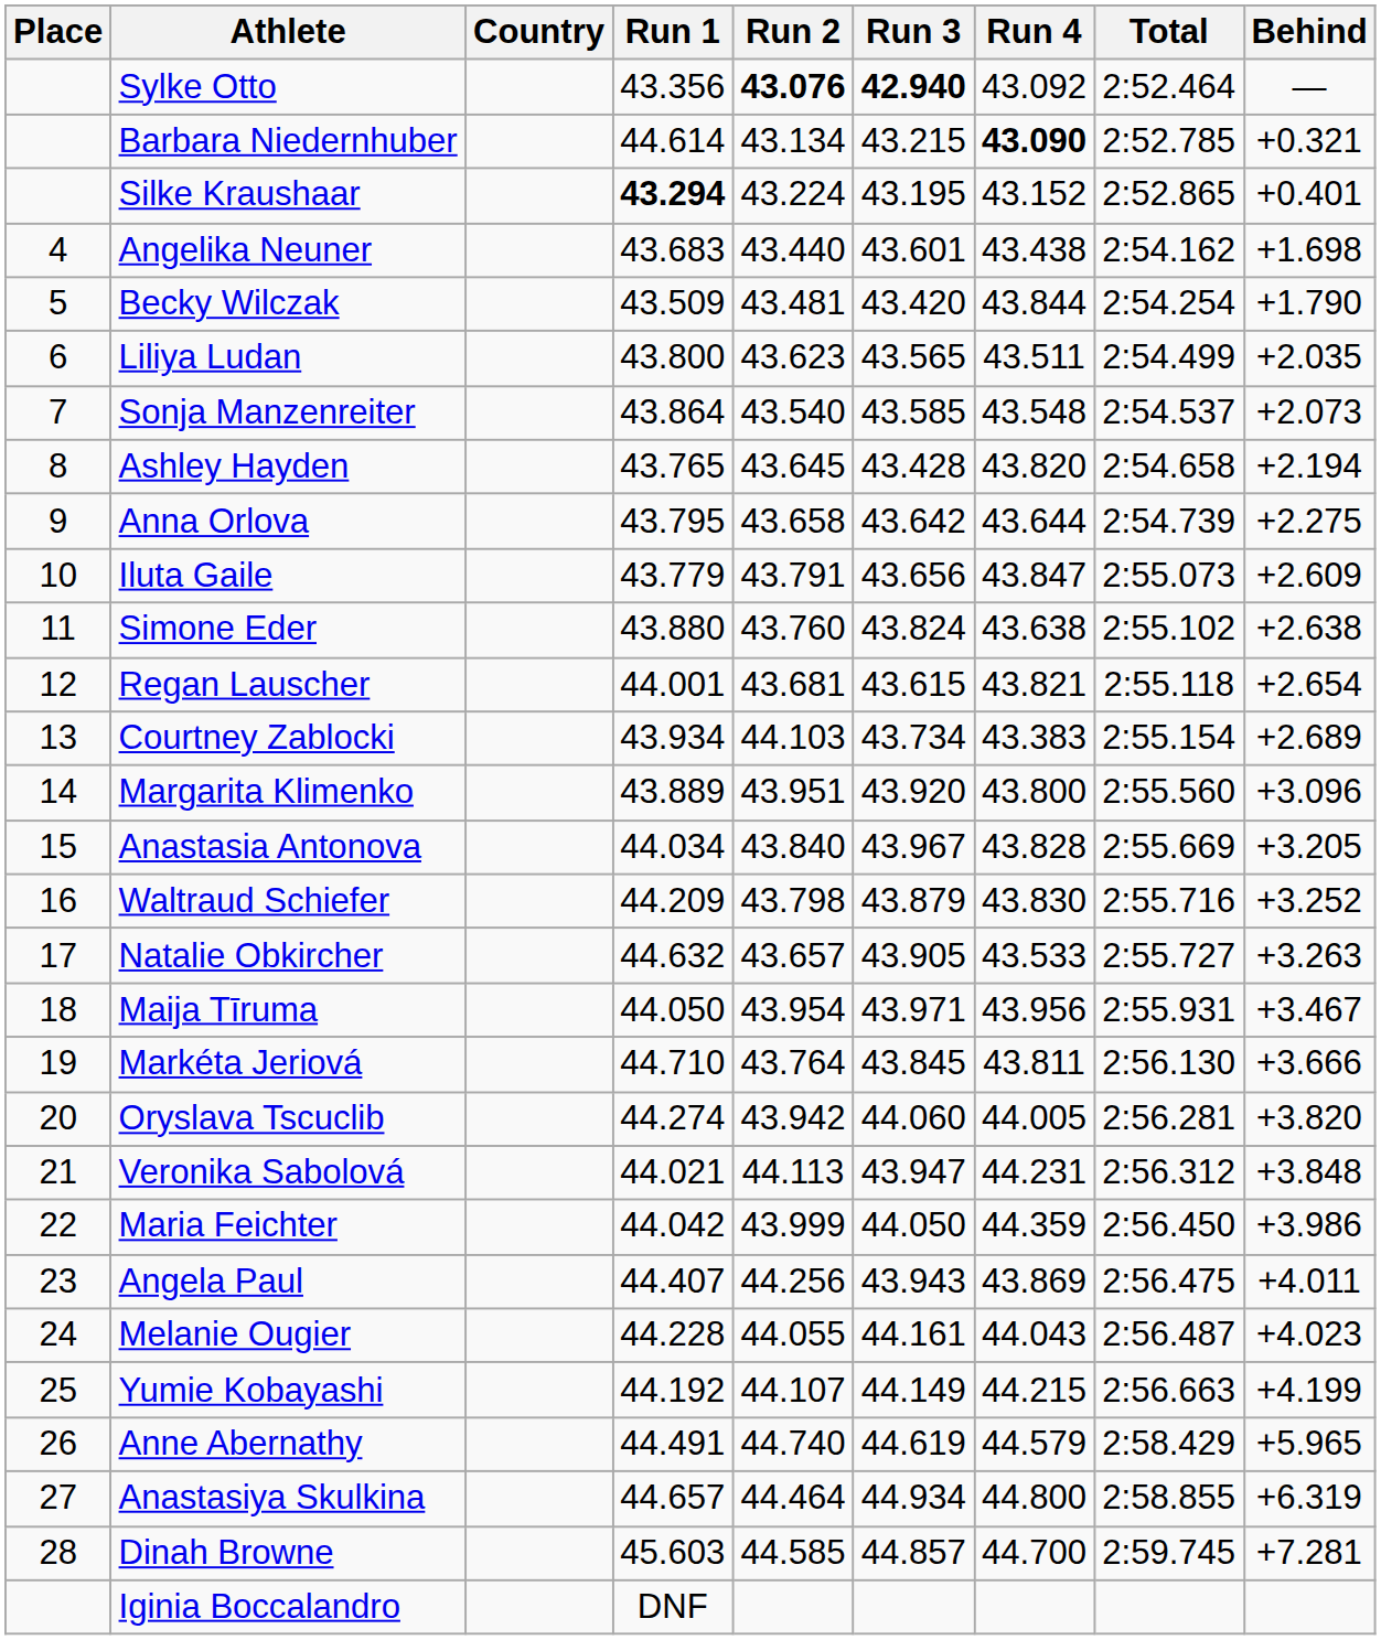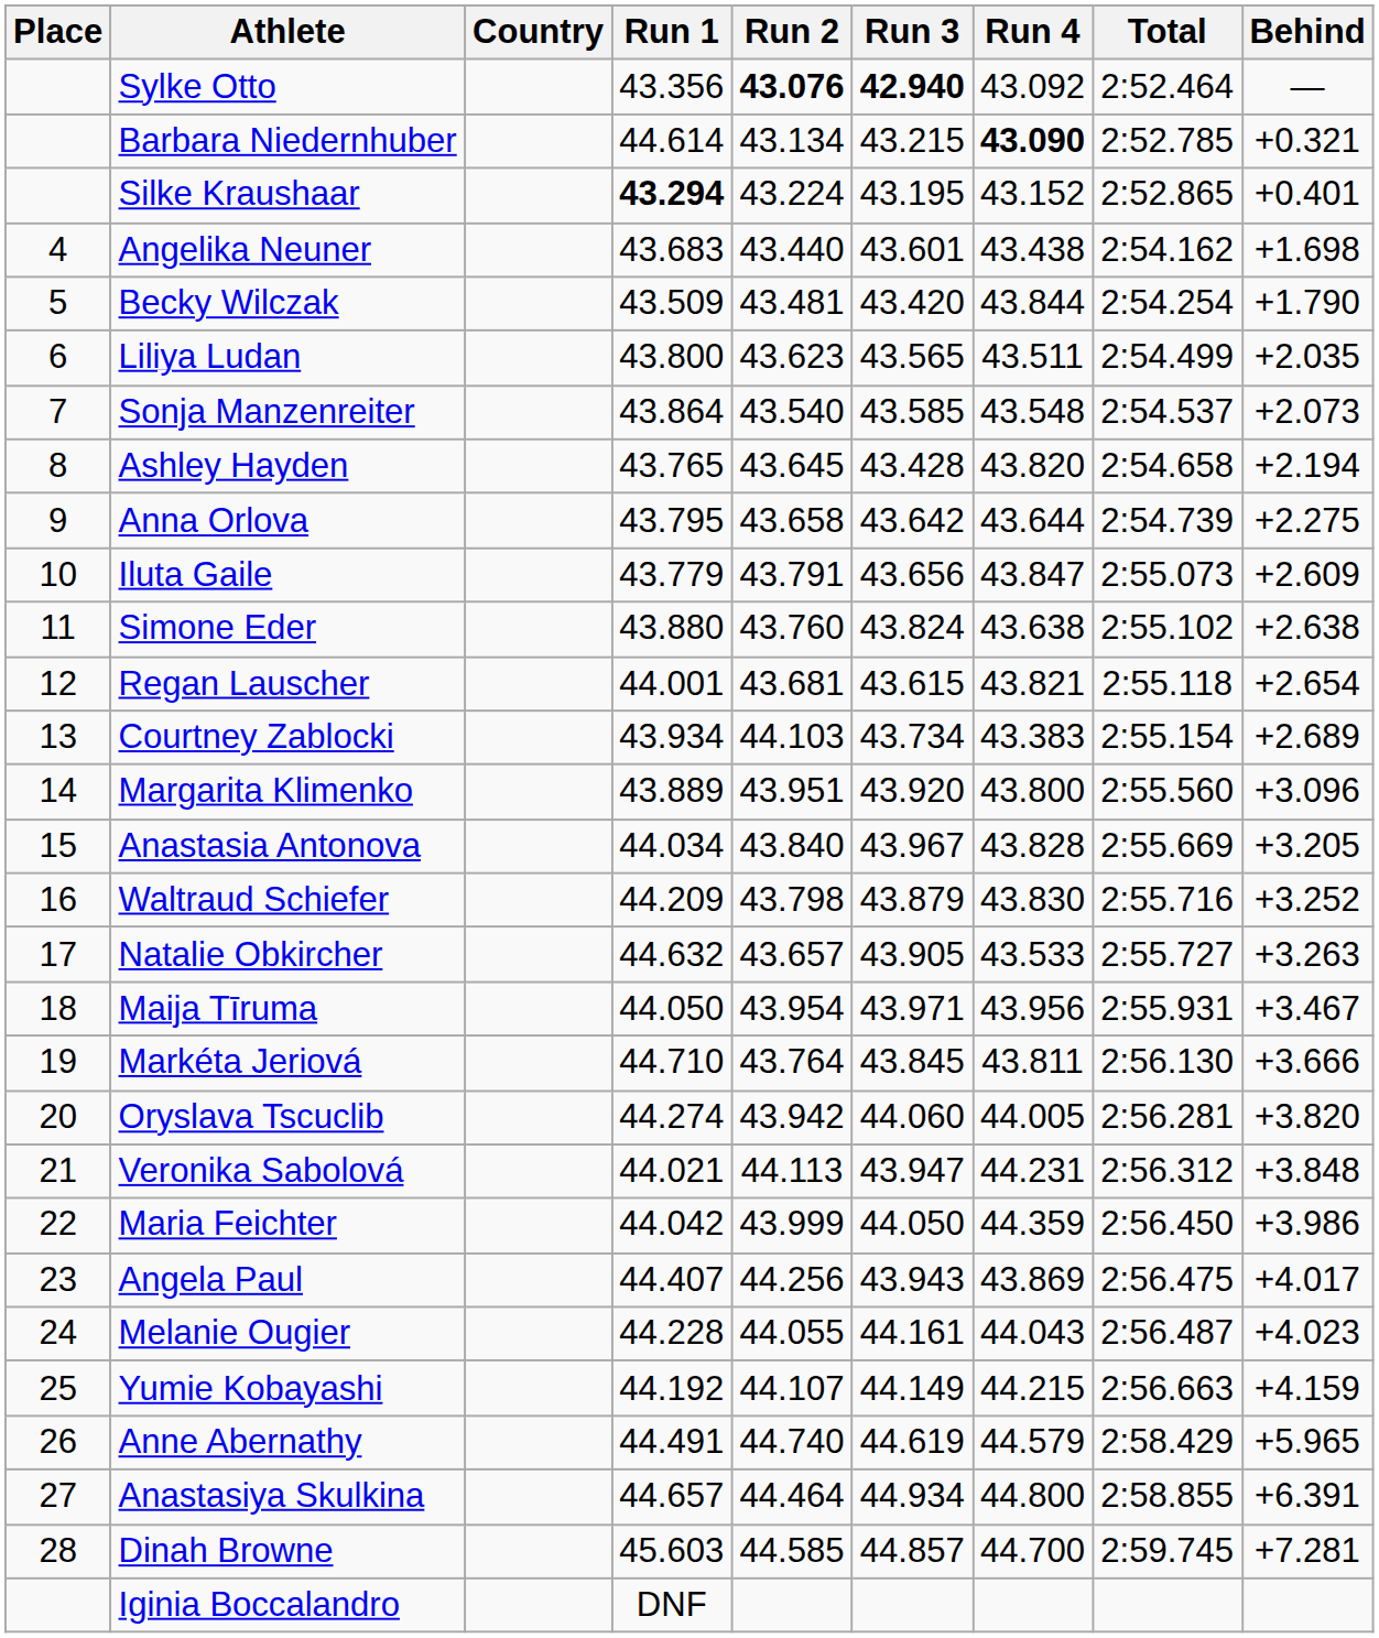Angela Paul | Behind: +4.011 -> +4.017
Yumie Kobayashi | Behind: +4.199 -> +4.159
Anastasiya Skulkina | Behind: +6.319 -> +6.391
